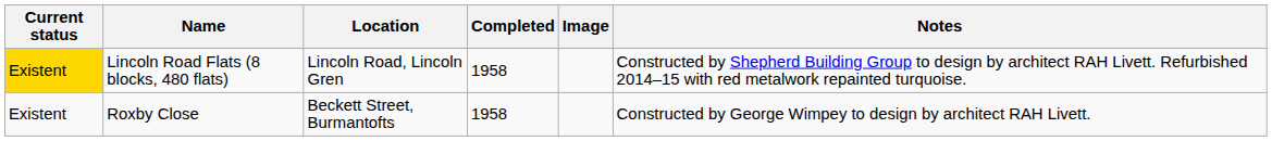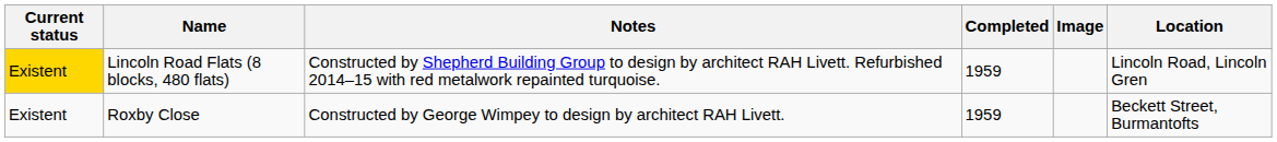columns swapped: Location <-> Notes
Lincoln Road Flats (8 blocks, 480 flats) | Completed: 1958 -> 1959
Roxby Close | Completed: 1958 -> 1959
